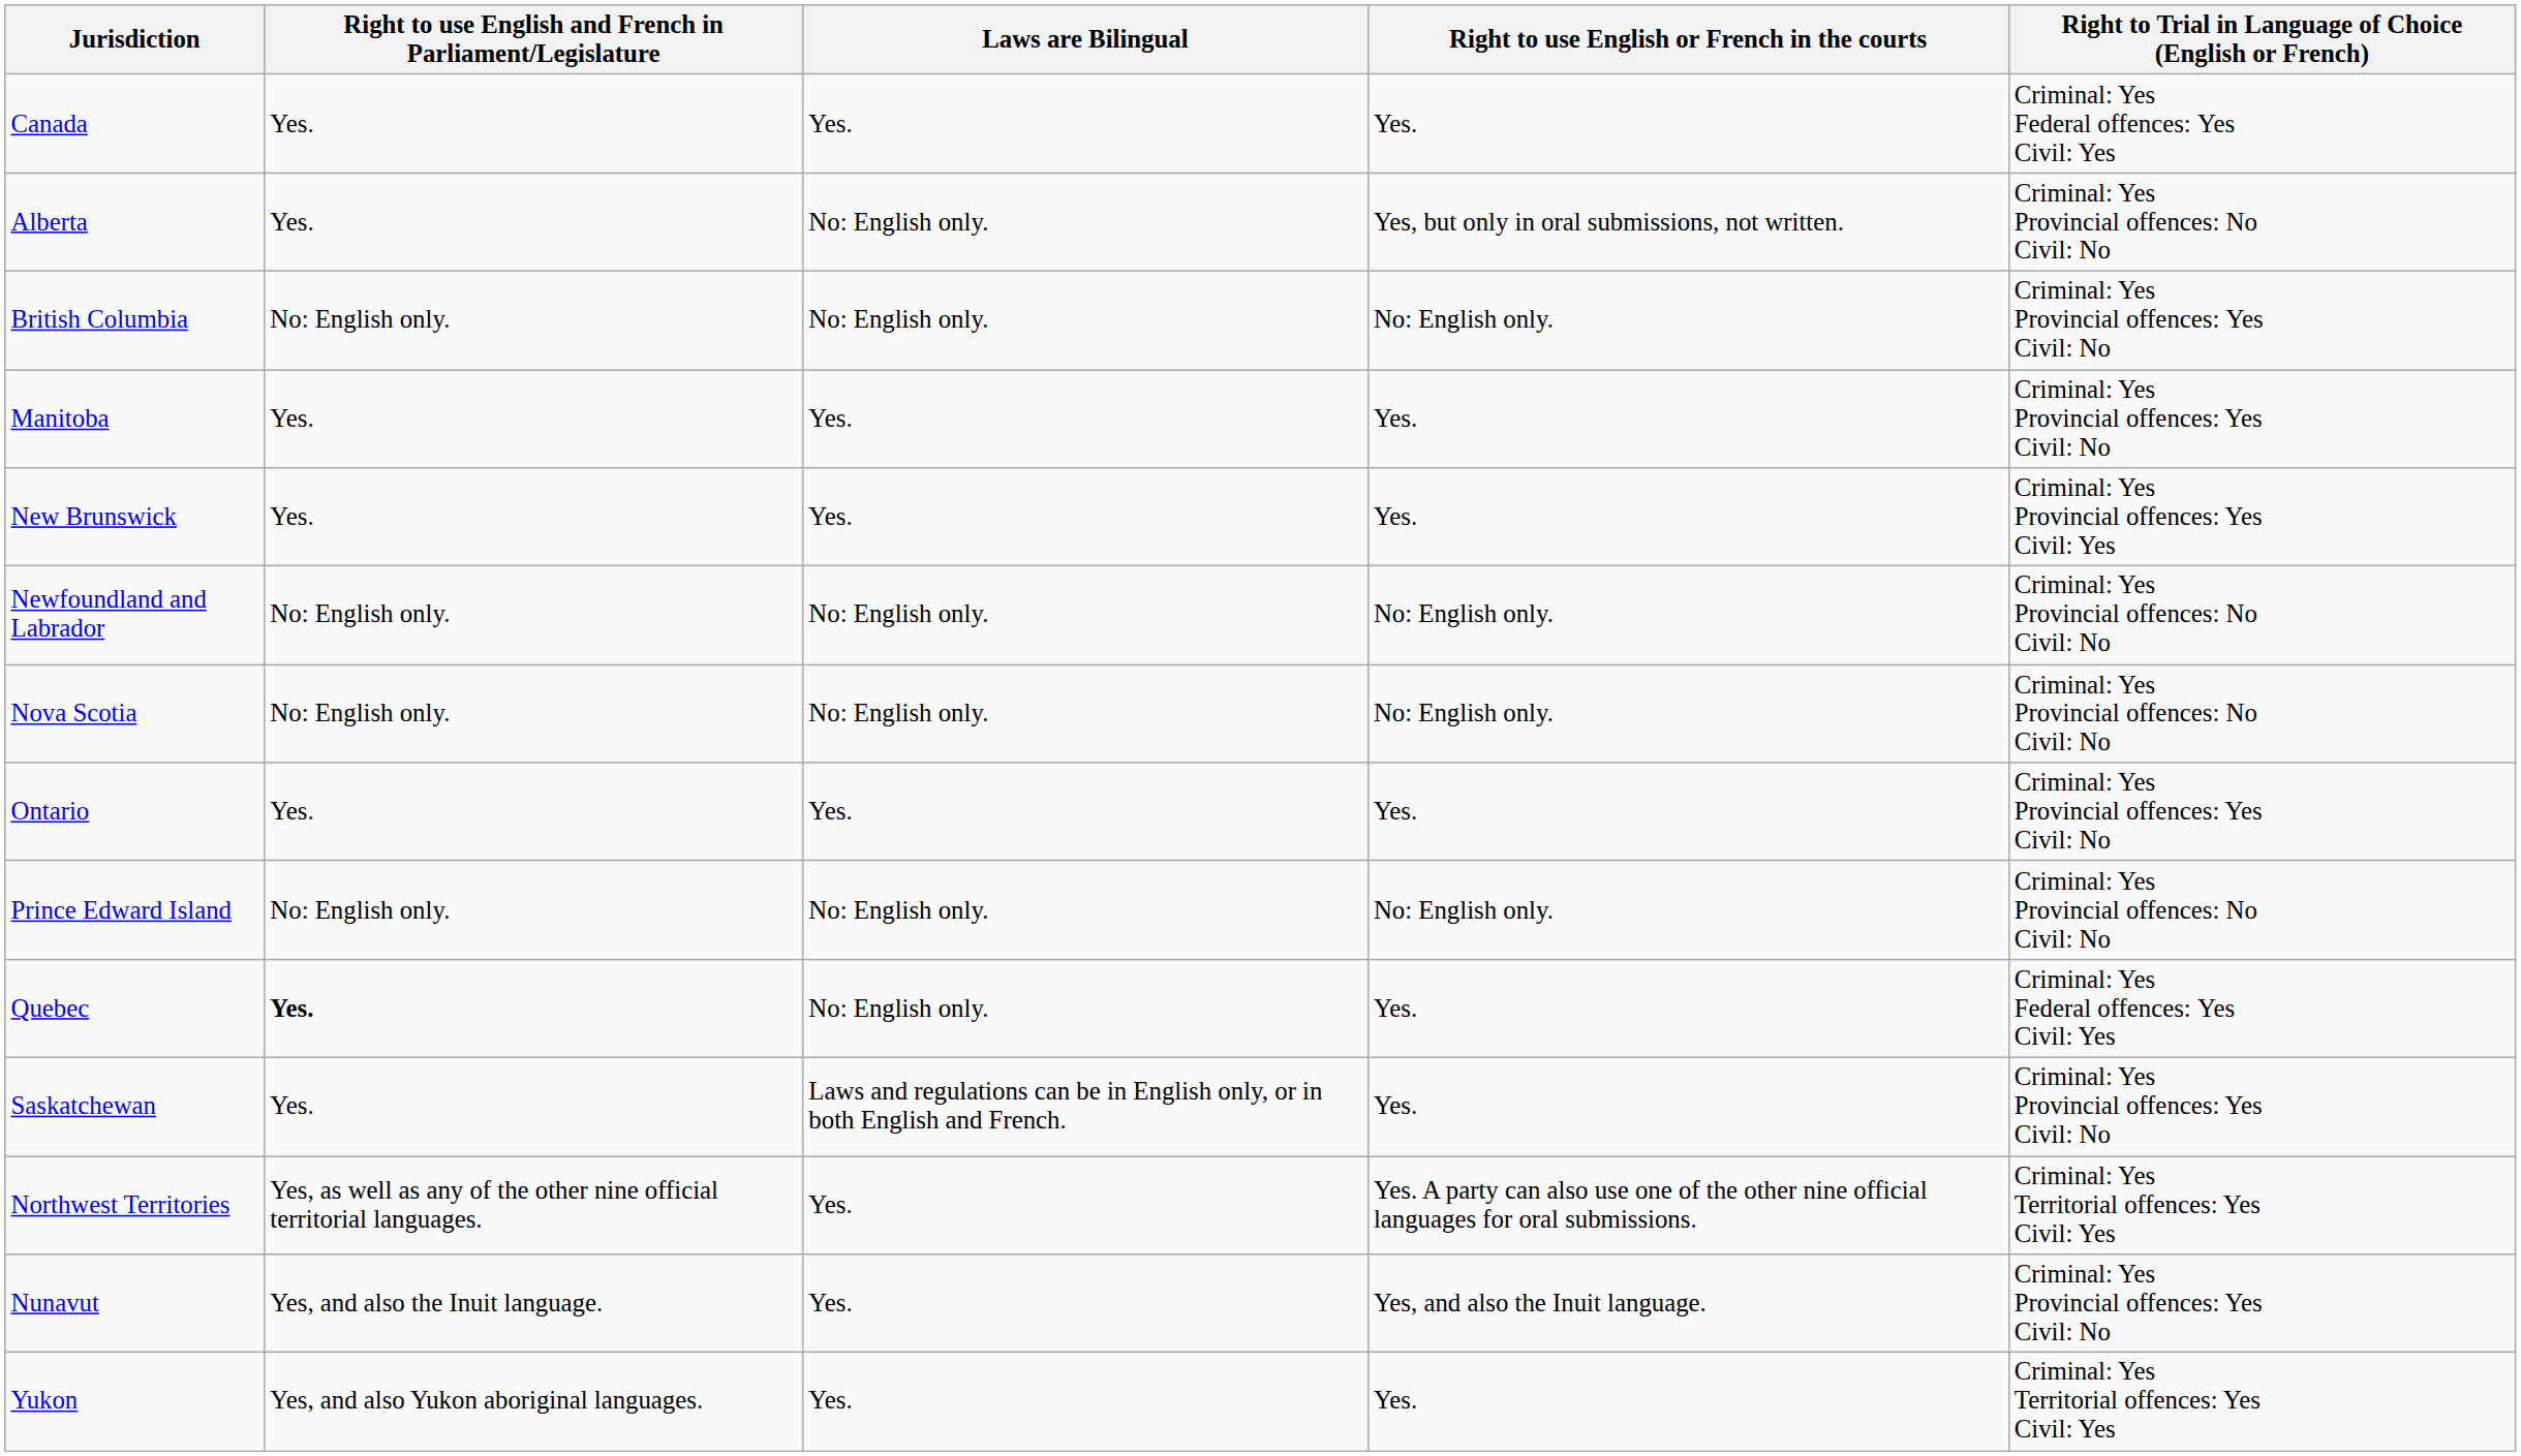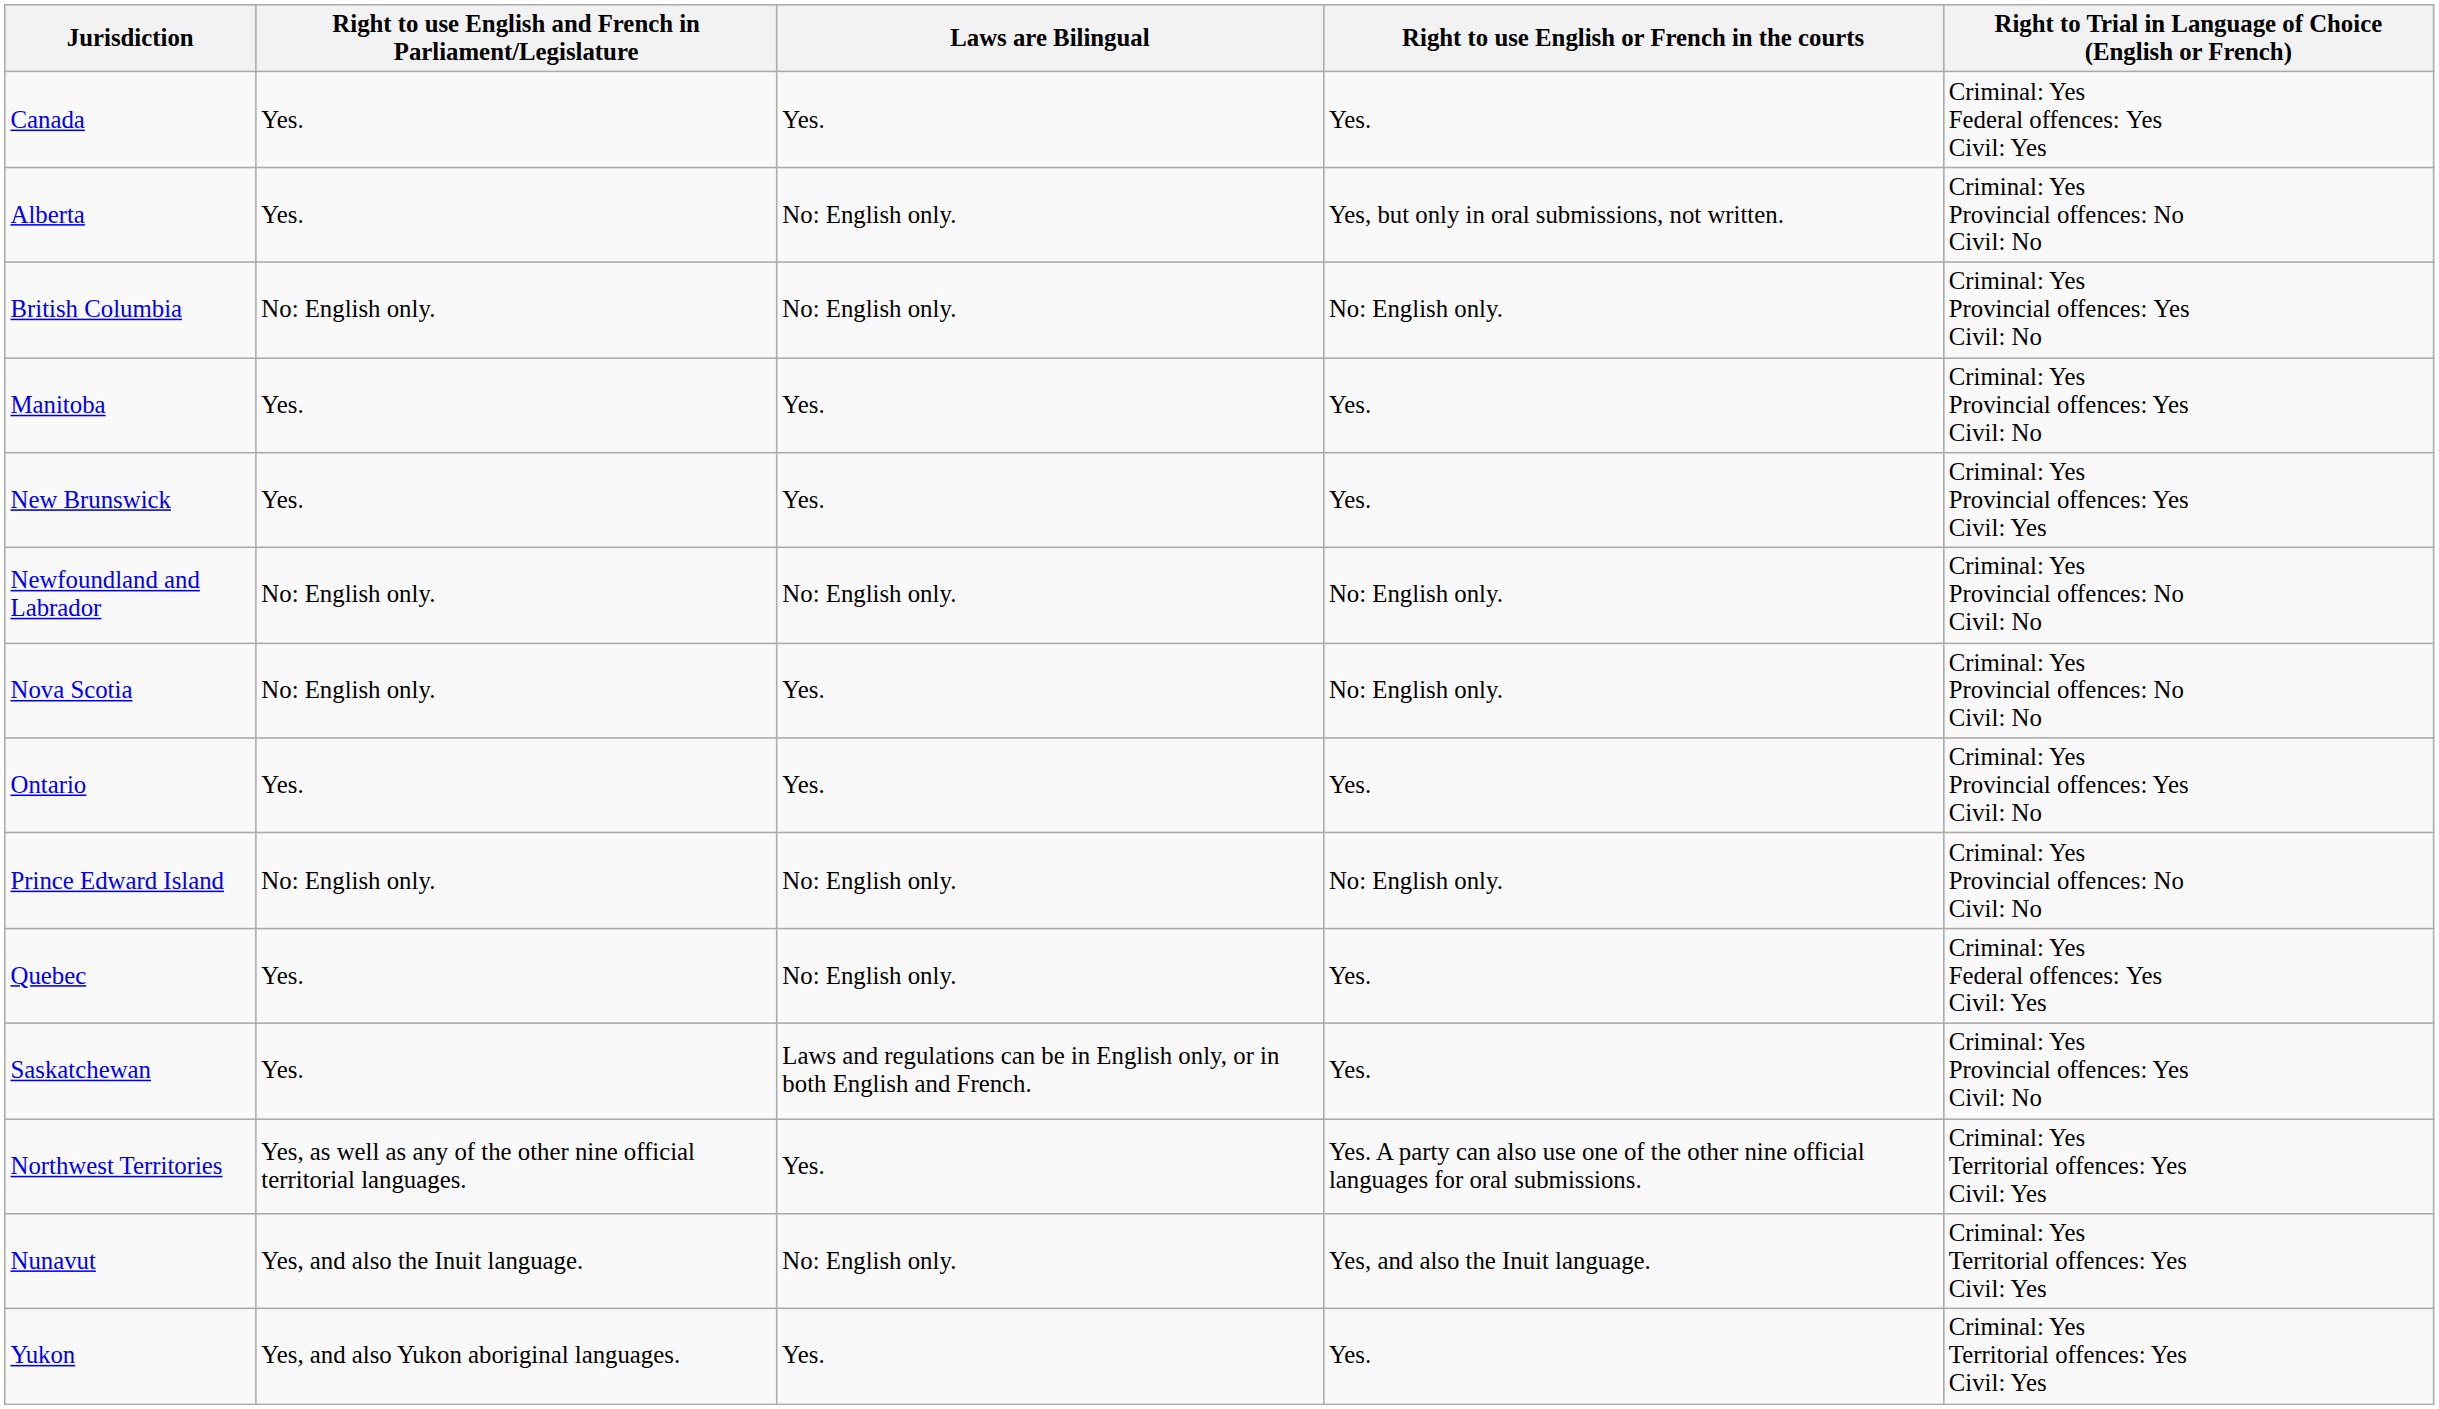Nova Scotia | Laws are Bilingual: No: English only. -> Yes.
Quebec | Right to use English and French in Parliament/Legislature: bold -> normal
Nunavut | Laws are Bilingual: Yes. -> No: English only.
Nunavut | Right to Trial in Language of Choice (English or French): Criminal: Yes Provincial offences: Yes Civil: No -> Criminal: Yes Territorial offences: Yes Civil: Yes
